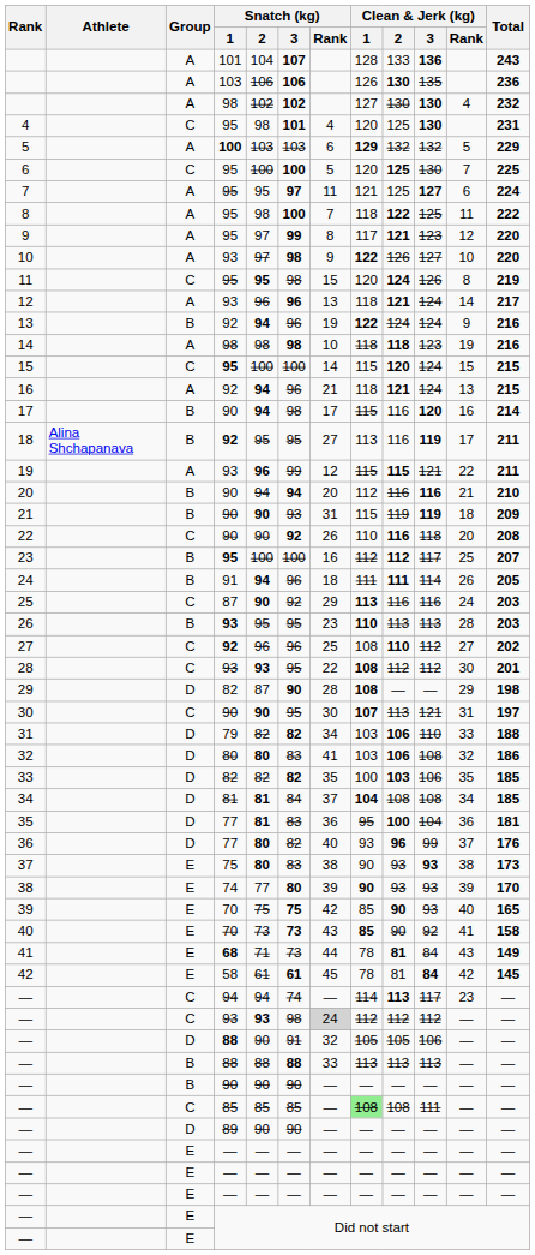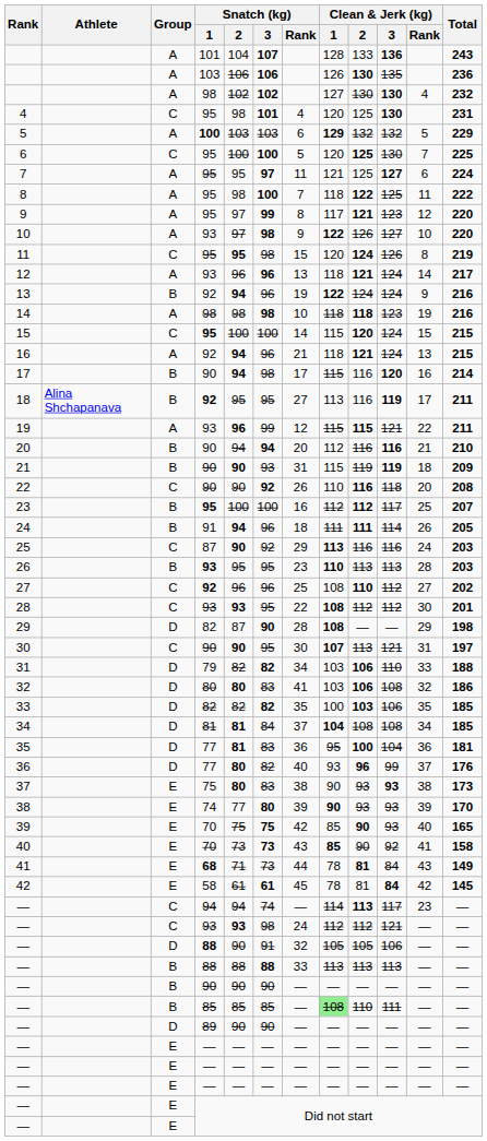— / 93 | Snatch (kg) / Rank: lightgrey background -> no background
— / 93 | Clean & Jerk (kg) / 3: 112 -> 121
— / 85 | Group: C -> B
— / 85 | Clean & Jerk (kg) / 2: 108 -> 110
